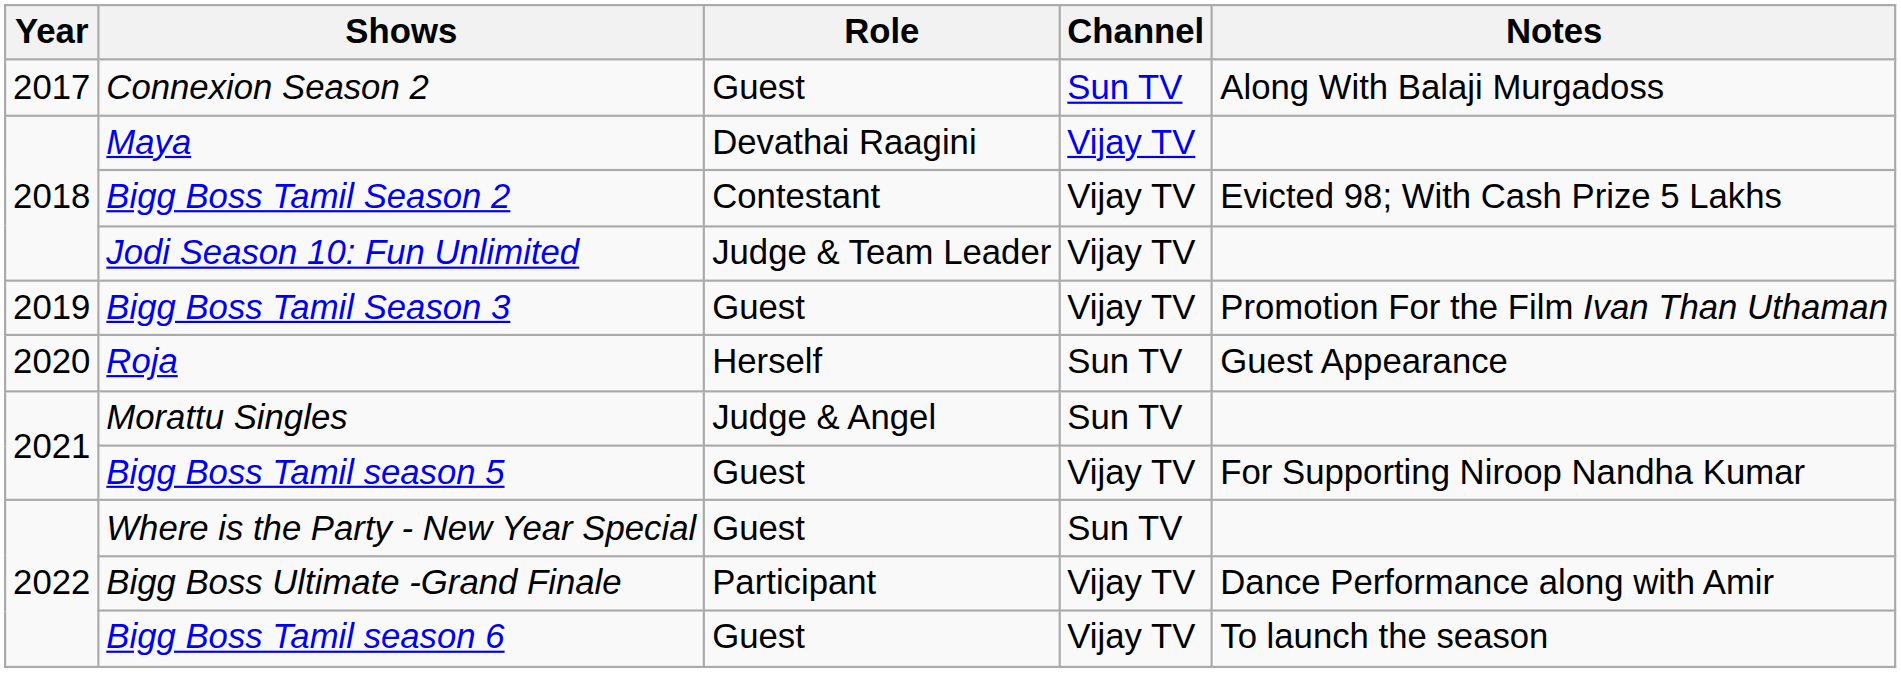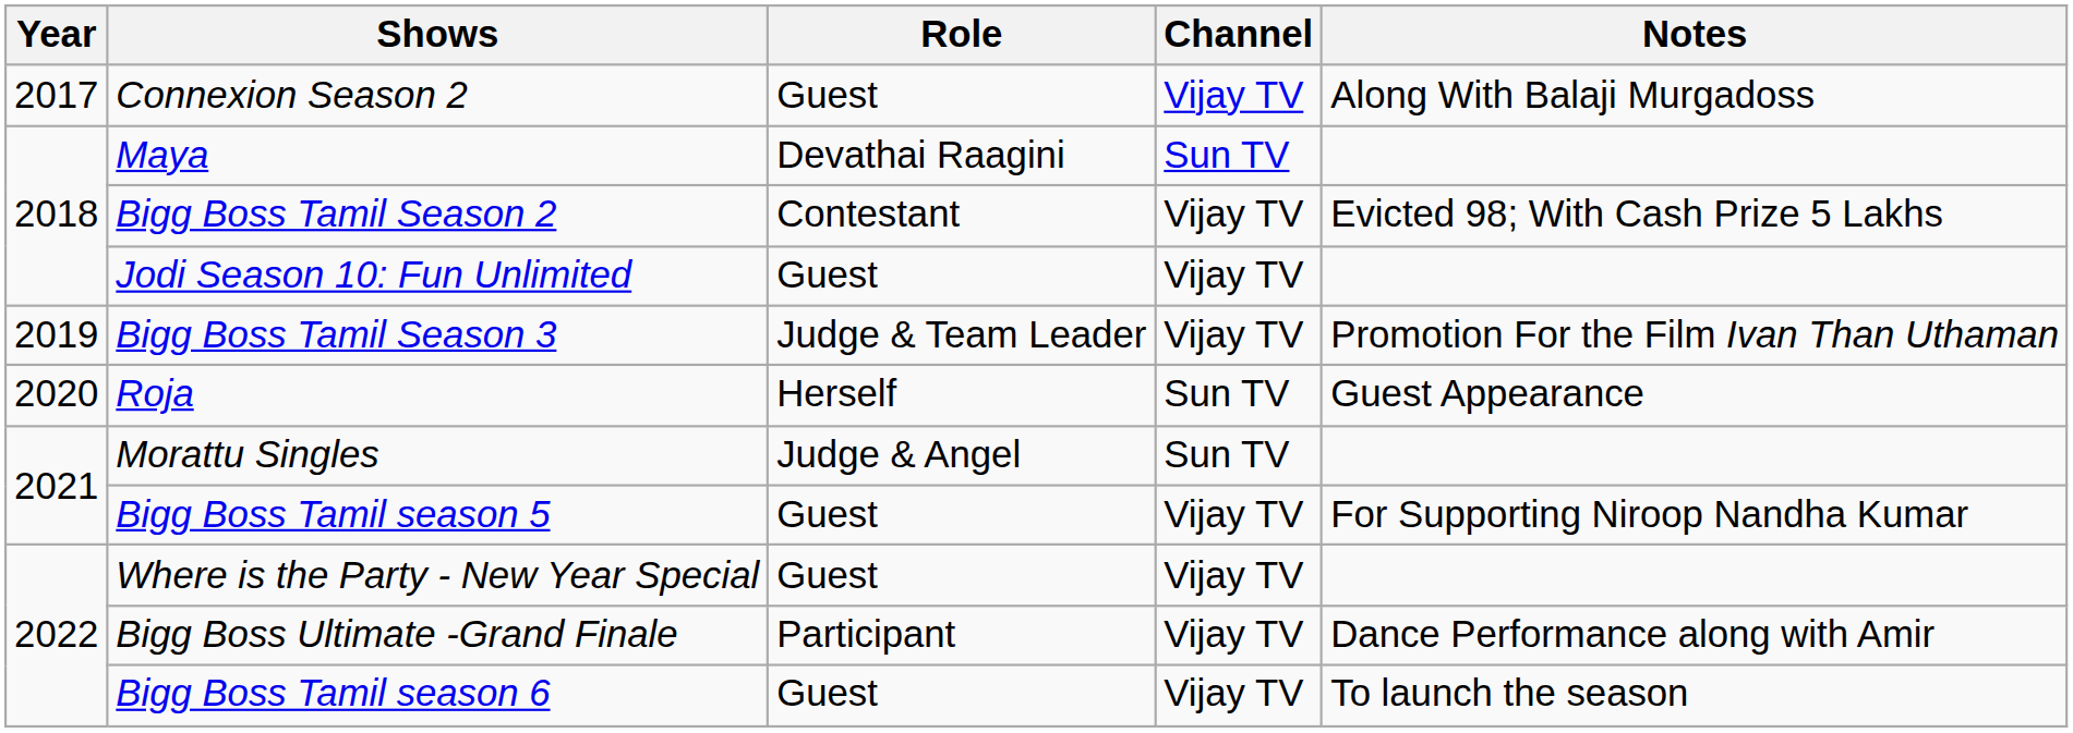Connexion Season 2 | Channel: Sun TV -> Vijay TV
Maya | Channel: Vijay TV -> Sun TV
Jodi Season 10: Fun Unlimited | Role: Judge & Team Leader -> Guest
Bigg Boss Tamil Season 3 | Role: Guest -> Judge & Team Leader
Where is the Party - New Year Special | Channel: Sun TV -> Vijay TV
